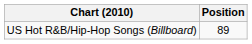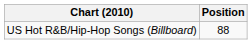US Hot R&B/Hip-Hop Songs (Billboard) | Position: 89 -> 88
